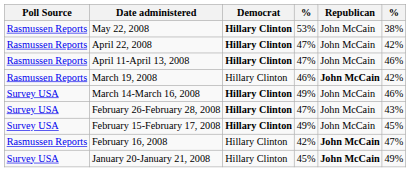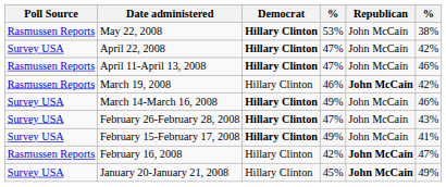April 22, 2008 | Poll Source: Rasmussen Reports -> Survey USA
February 15-February 17, 2008 | column 6: 45% -> 41%
